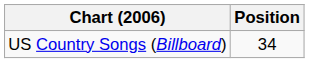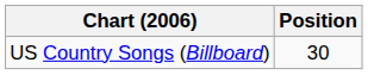US Country Songs (Billboard) | Position: 34 -> 30
